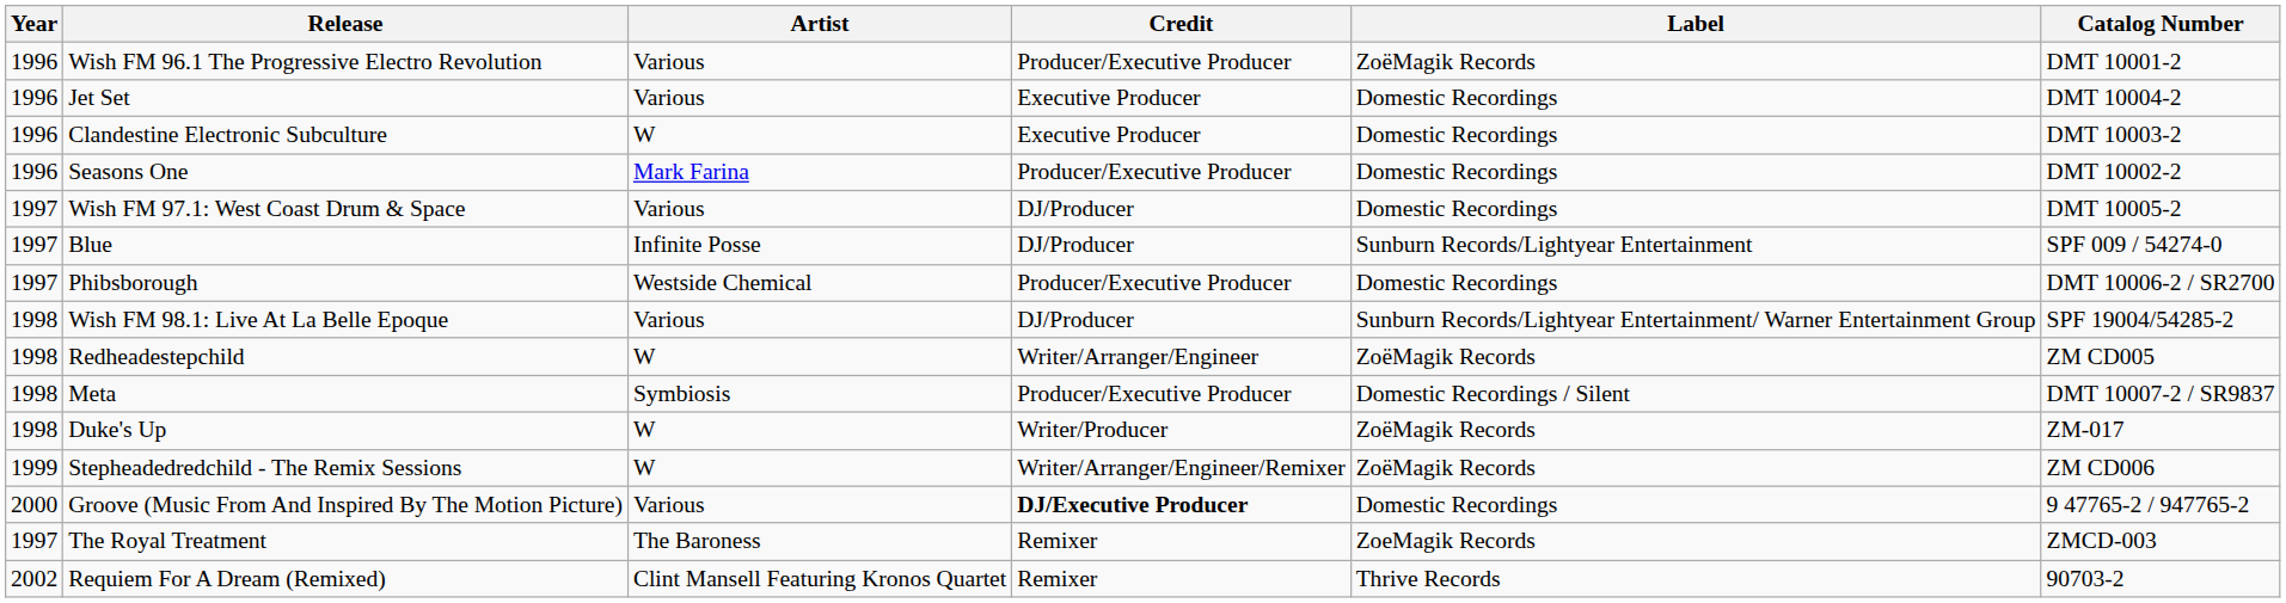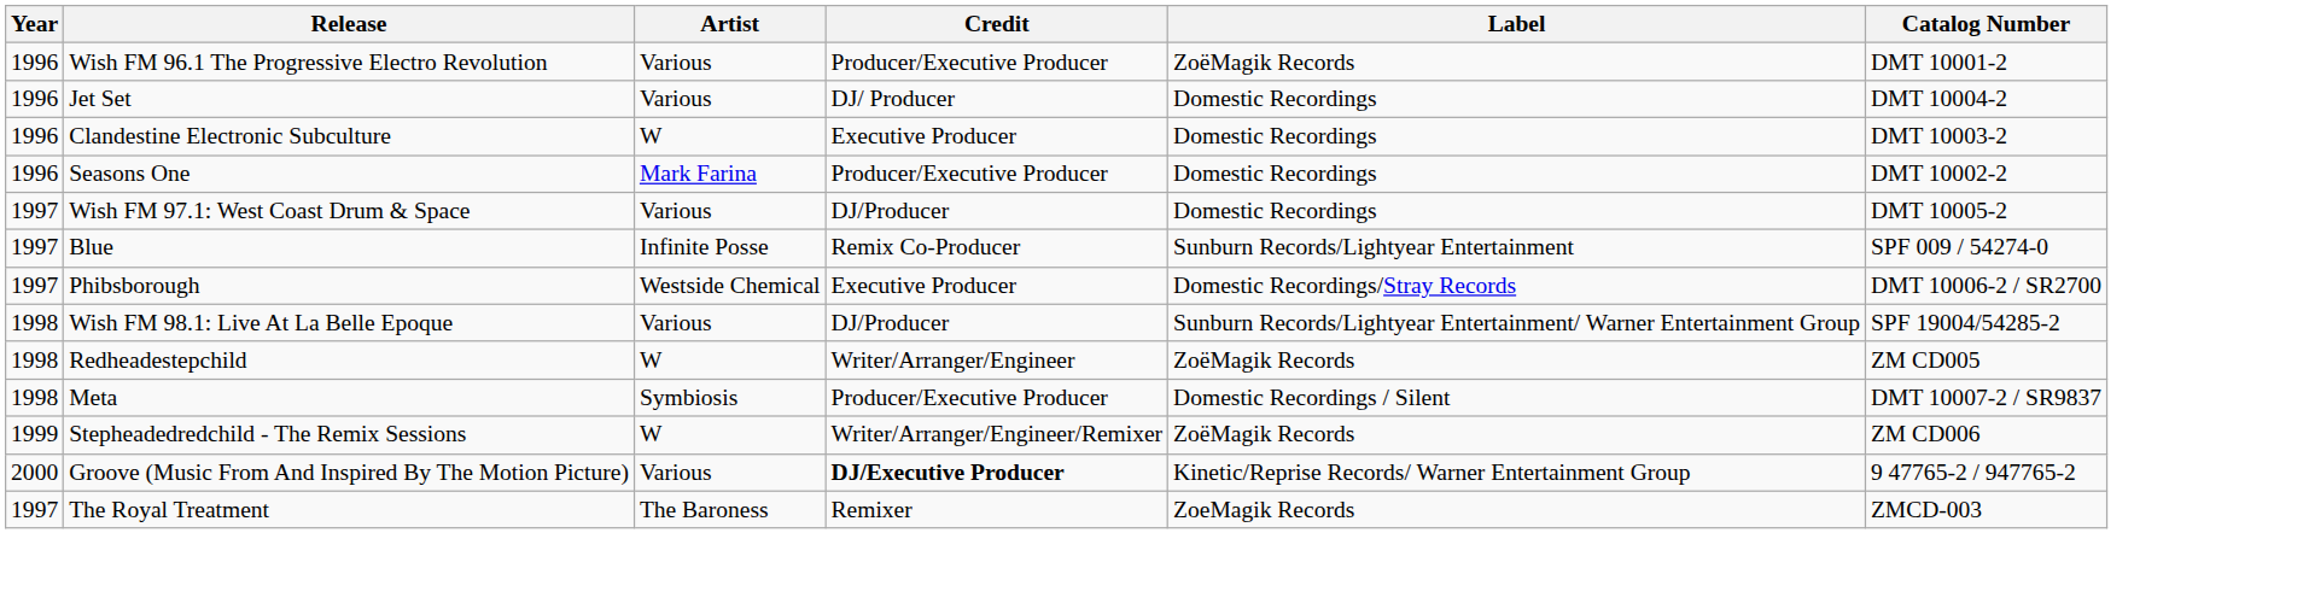Jet Set | Credit: Executive Producer -> DJ/ Producer
Blue | Credit: DJ/Producer -> Remix Co-Producer
Phibsborough | Credit: Producer/Executive Producer -> Executive Producer
Phibsborough | Label: Domestic Recordings -> Domestic Recordings/Stray Records
- row: 1998 | Duke's Up | W | Writer/Producer | ZoëMagik Records | ZM-017
Groove (Music From And Inspired By The Motion Picture) | Label: Domestic Recordings -> Kinetic/Reprise Records/ Warner Entertainment Group
- row: 2002 | Requiem For A Dream (Remixed) | Clint Mansell Featuring Kronos Quartet | Remixer | Thrive Records | 90703-2
